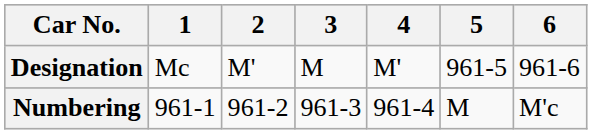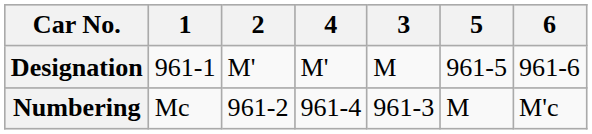columns swapped: 3 <-> 4
Designation | 1: Mc -> 961-1
Numbering | 1: 961-1 -> Mc
